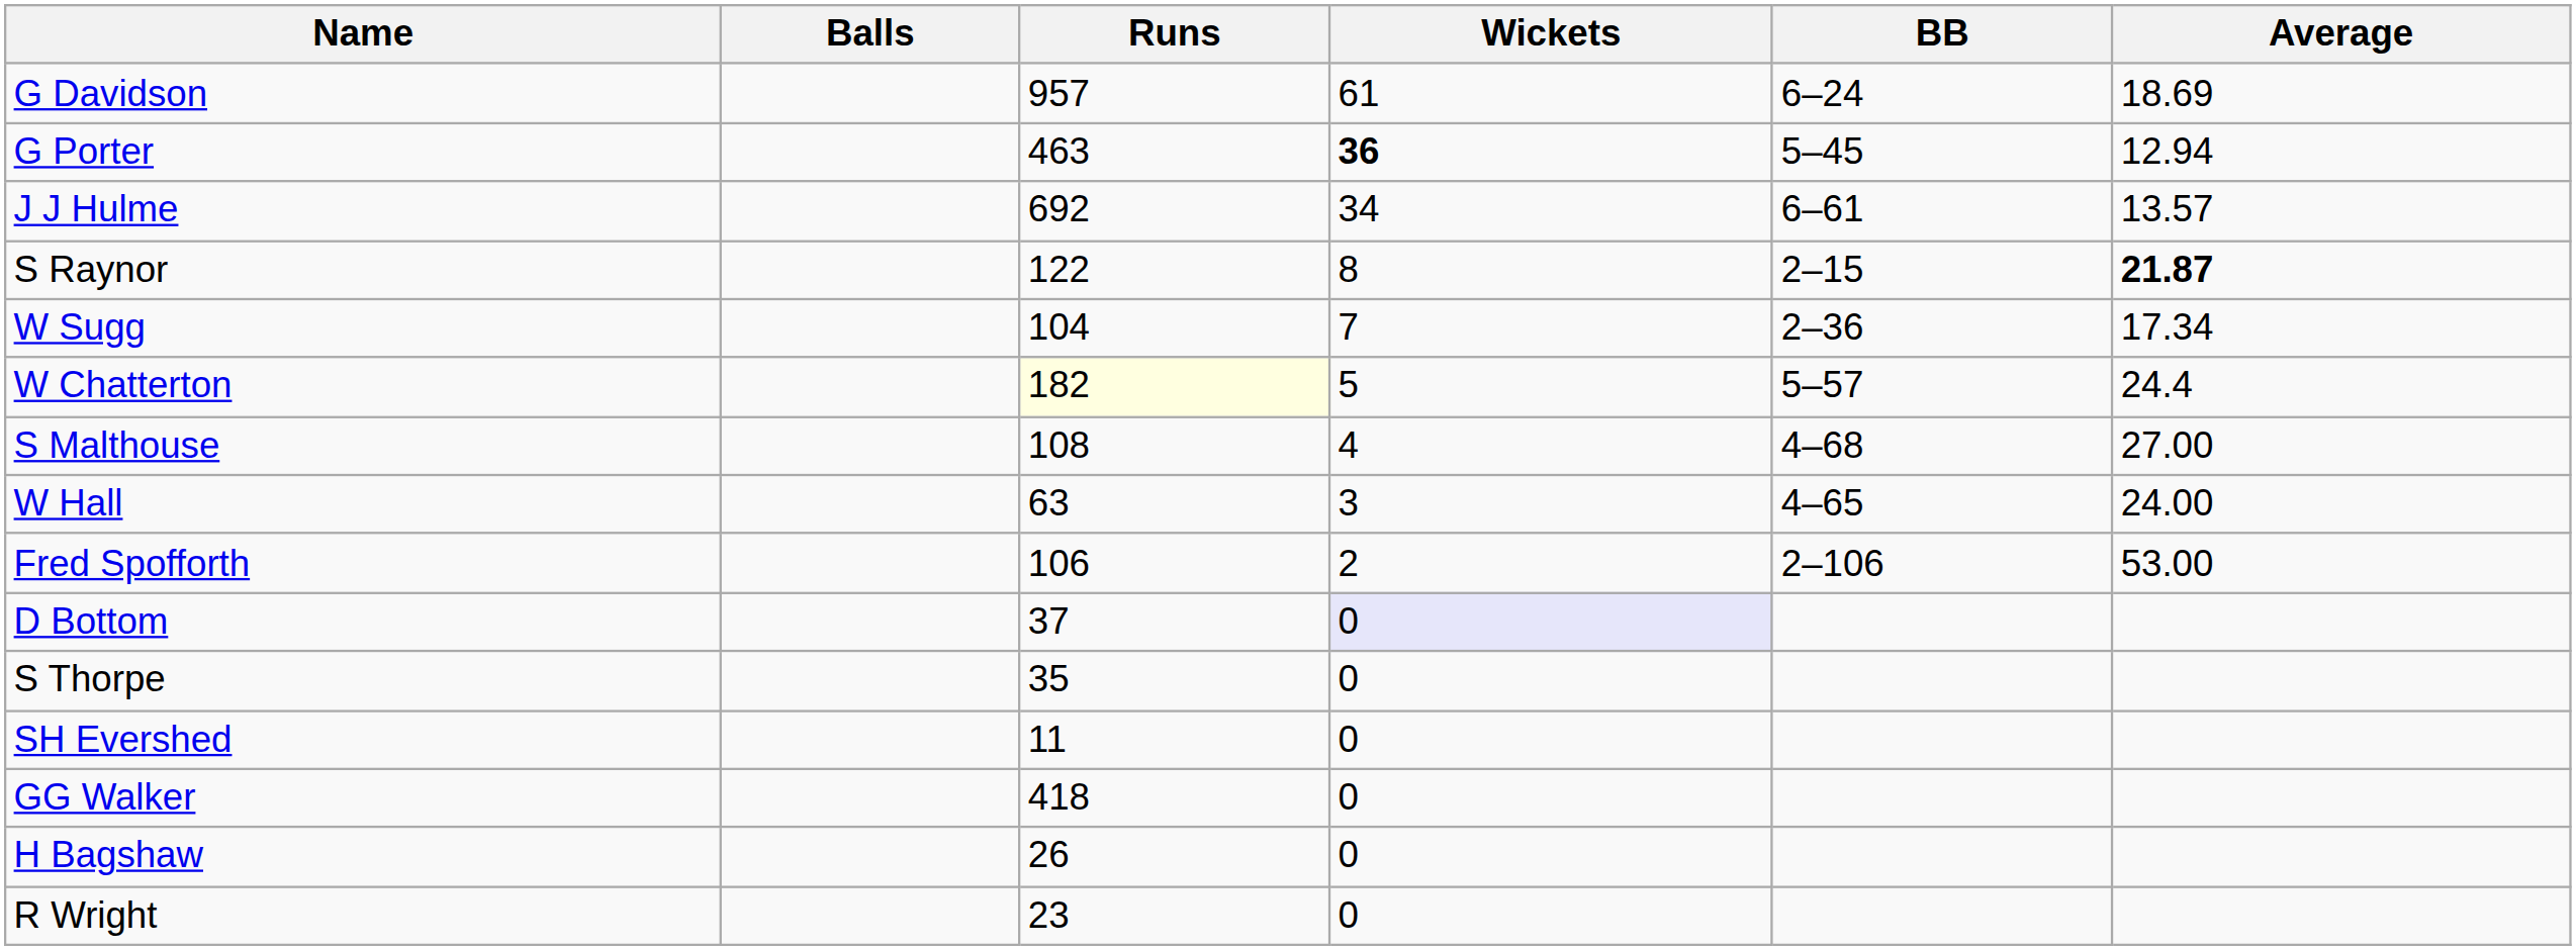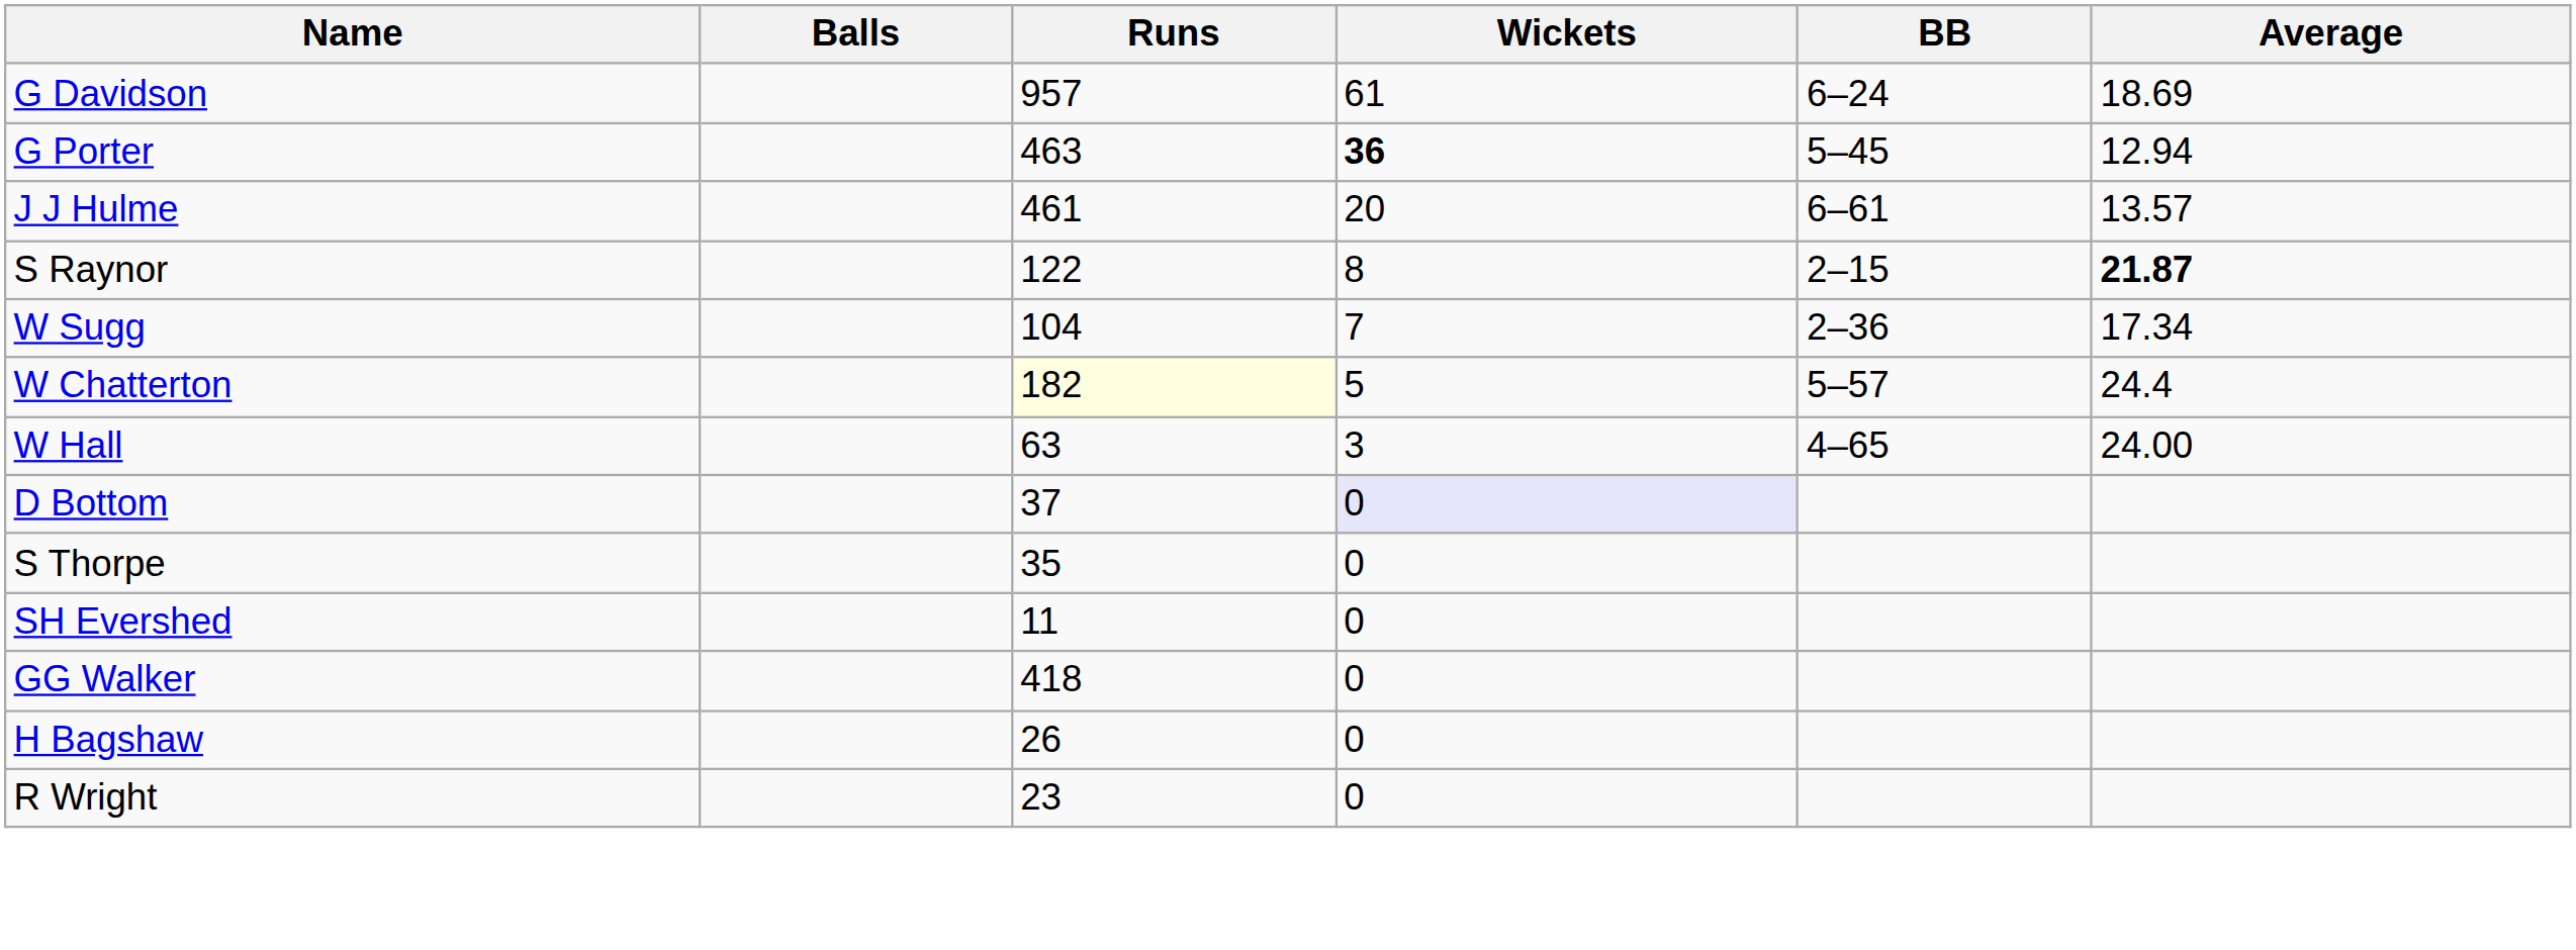J J Hulme | Runs: 692 -> 461
J J Hulme | Wickets: 34 -> 20
- row: S Malthouse | 108 | 4 | 4–68 | 27.00
- row: Fred Spofforth | 106 | 2 | 2–106 | 53.00
